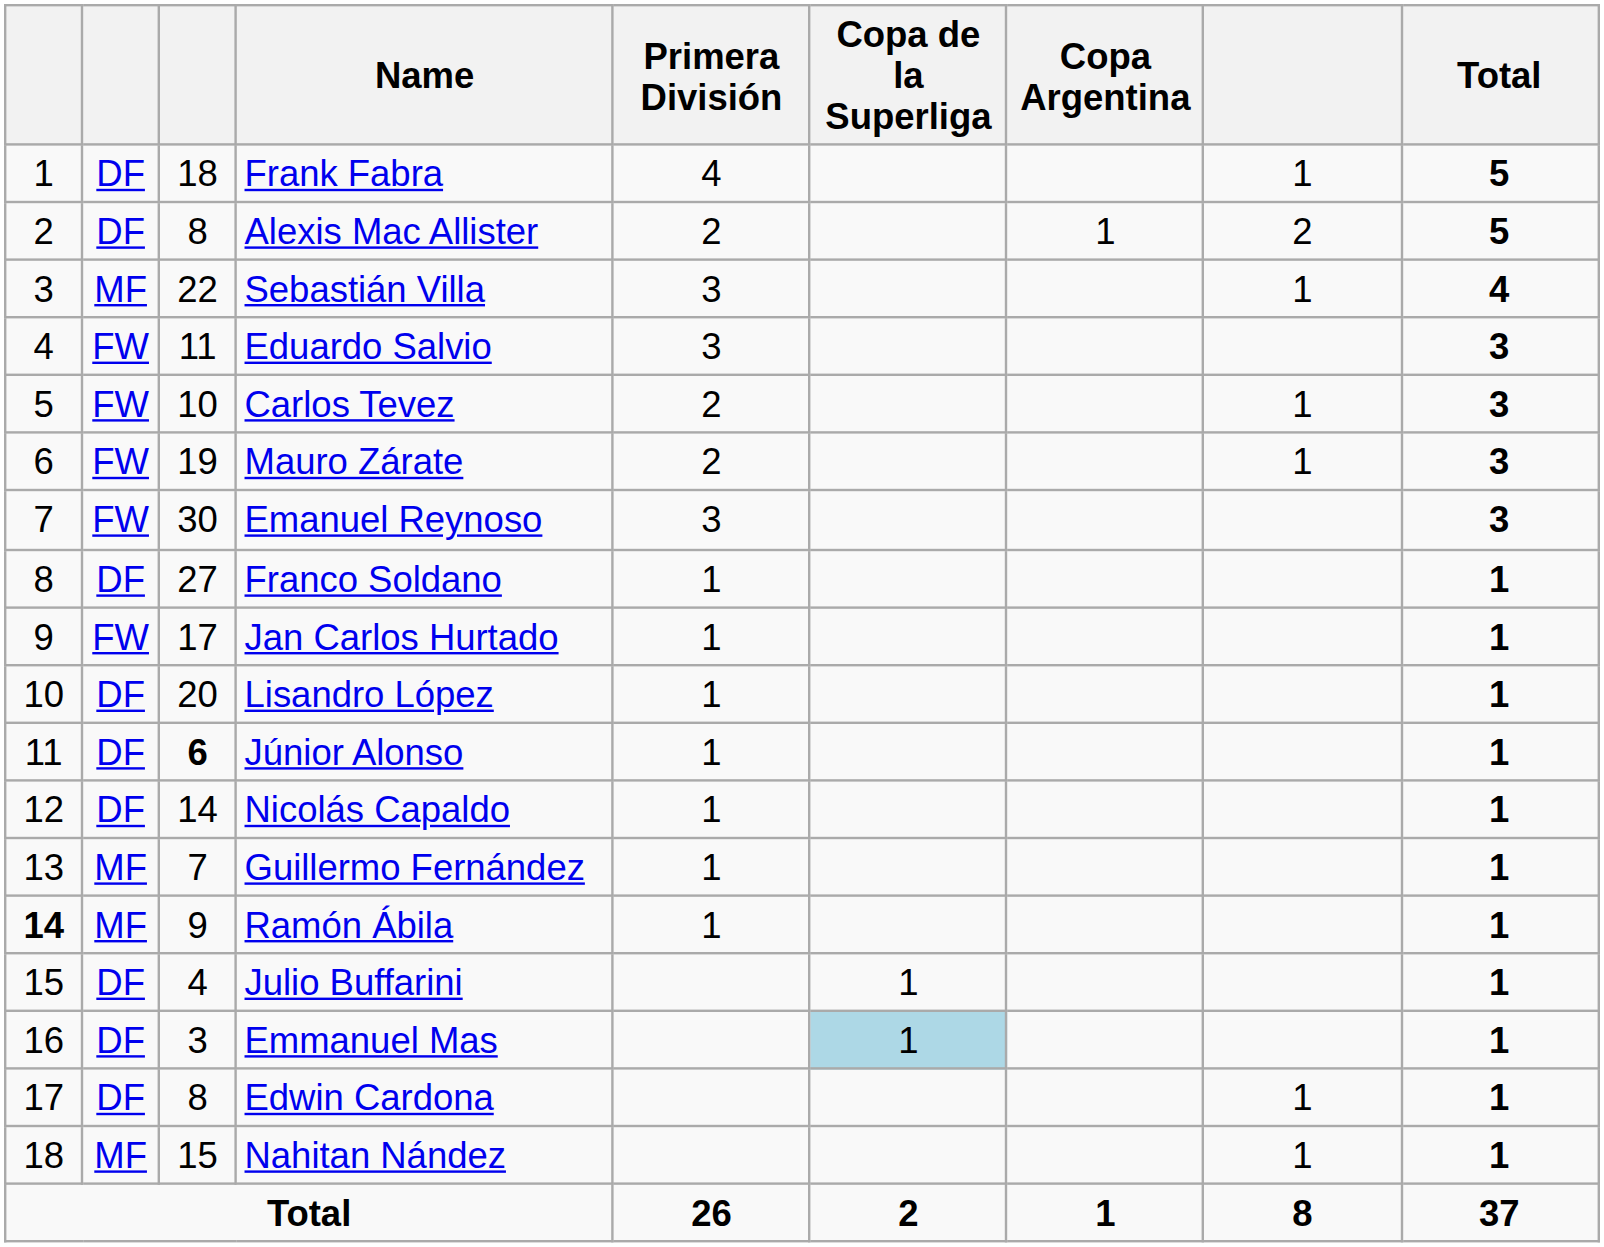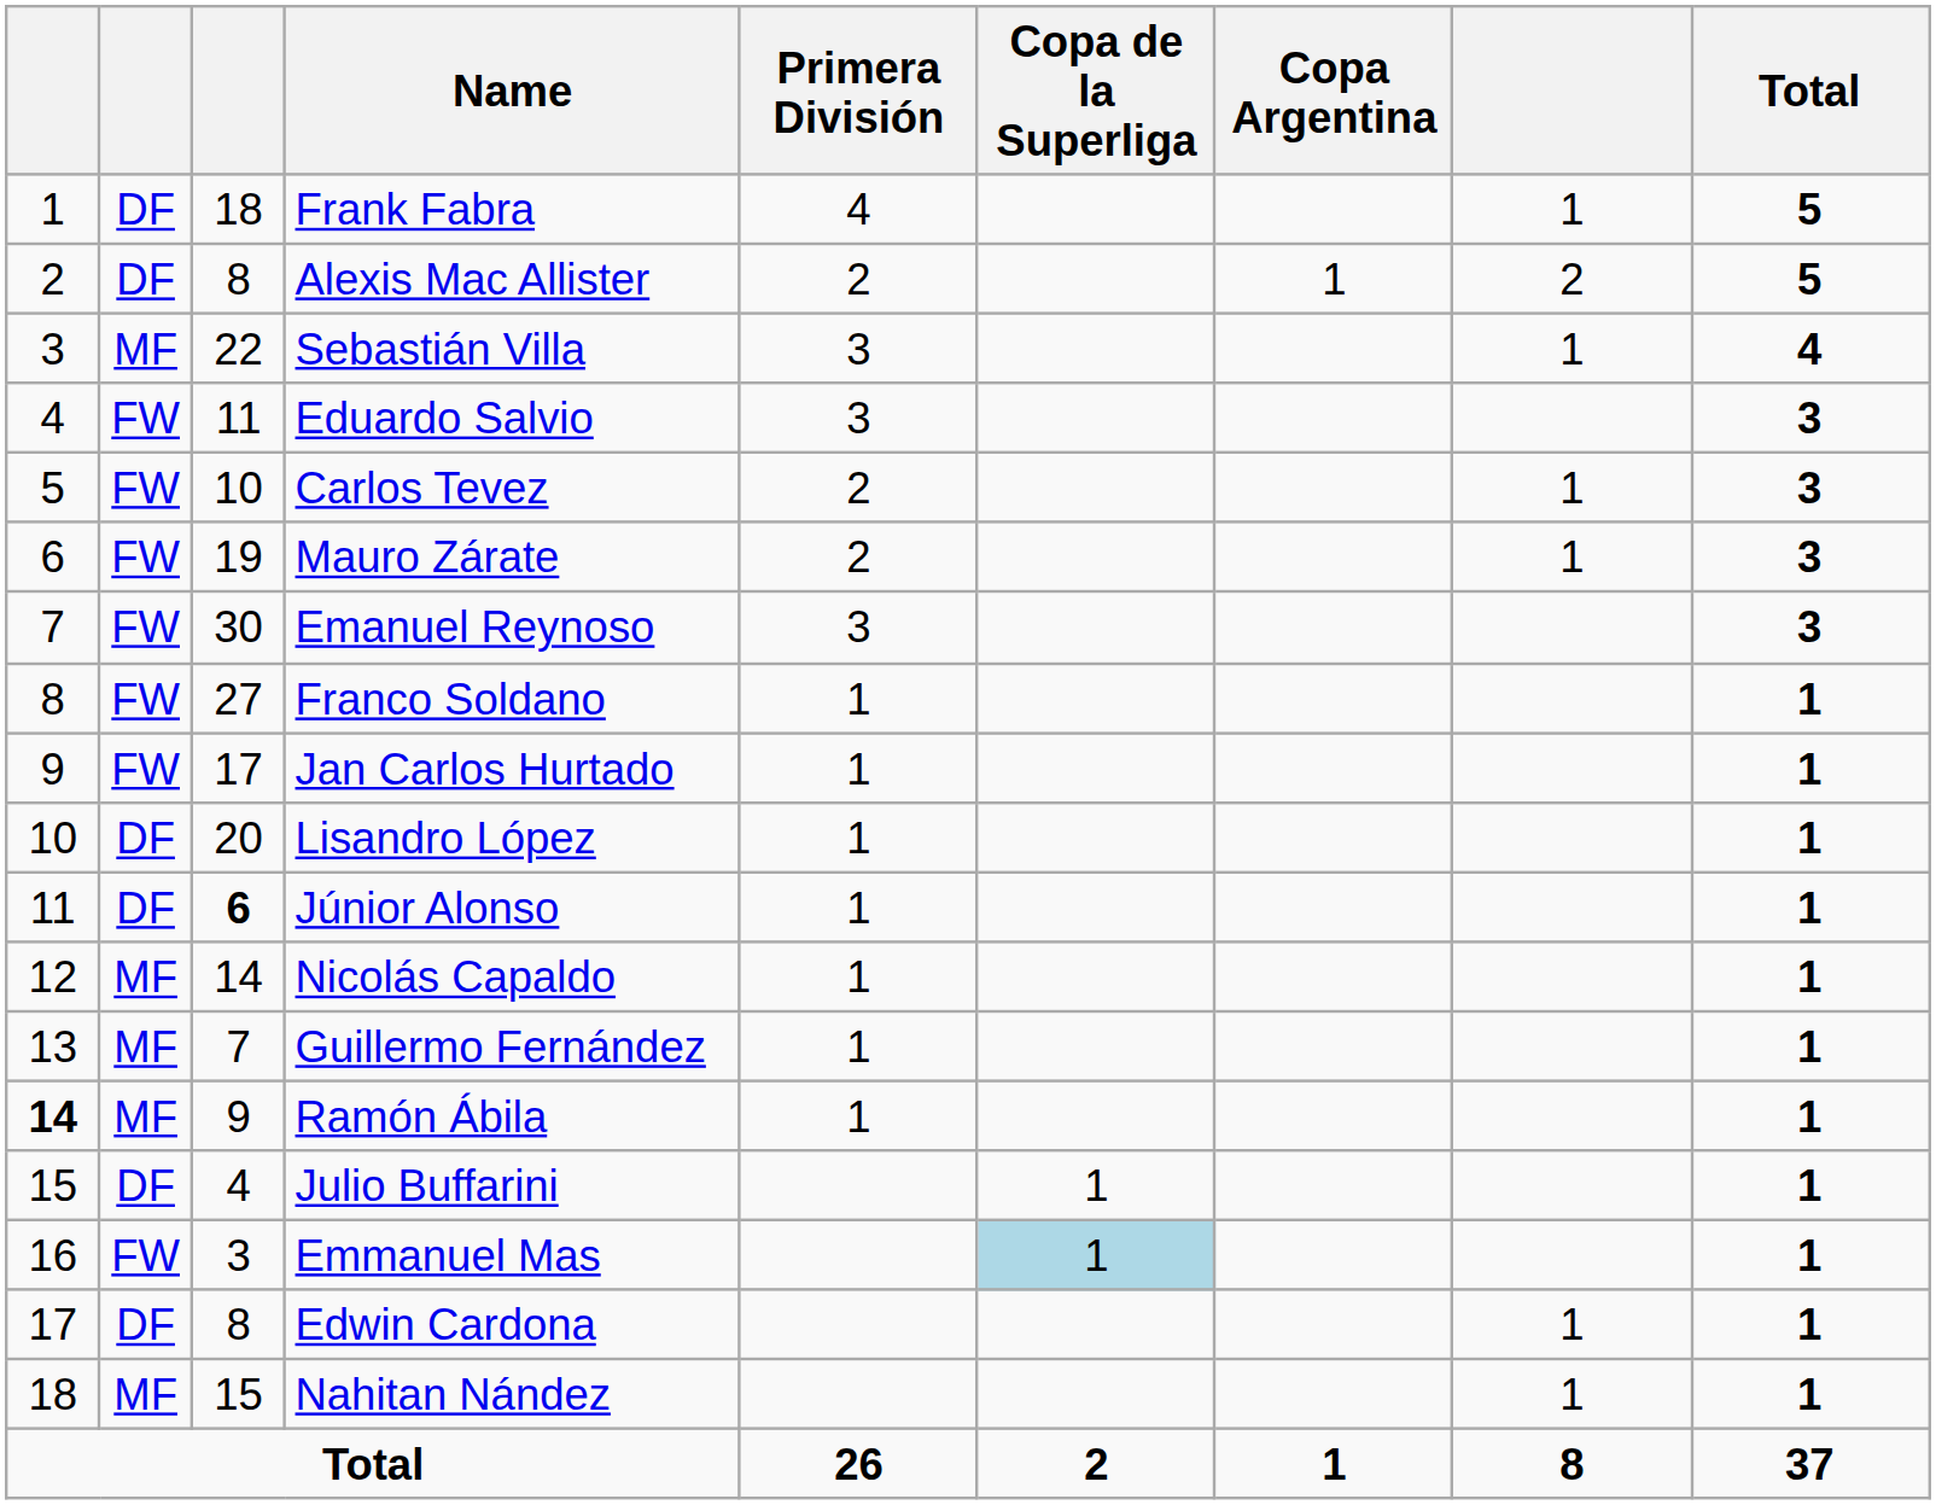Franco Soldano | column 2: DF -> FW
Nicolás Capaldo | column 2: DF -> MF
Emmanuel Mas | column 2: DF -> FW
